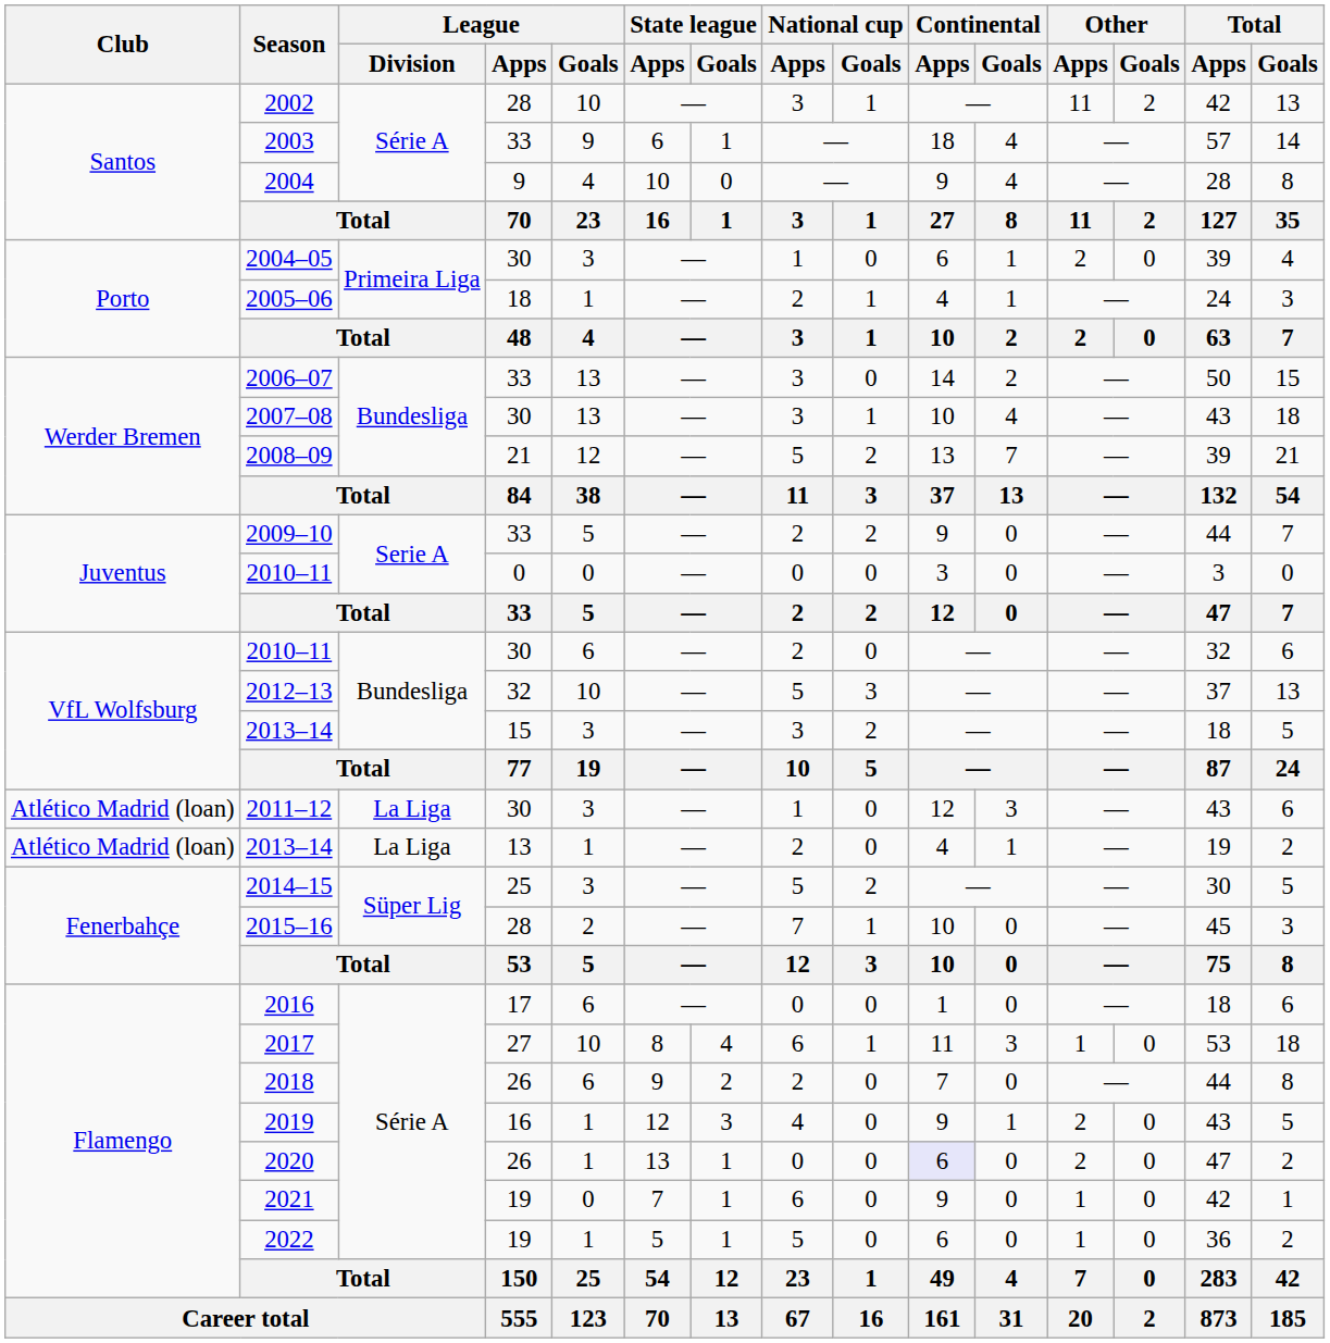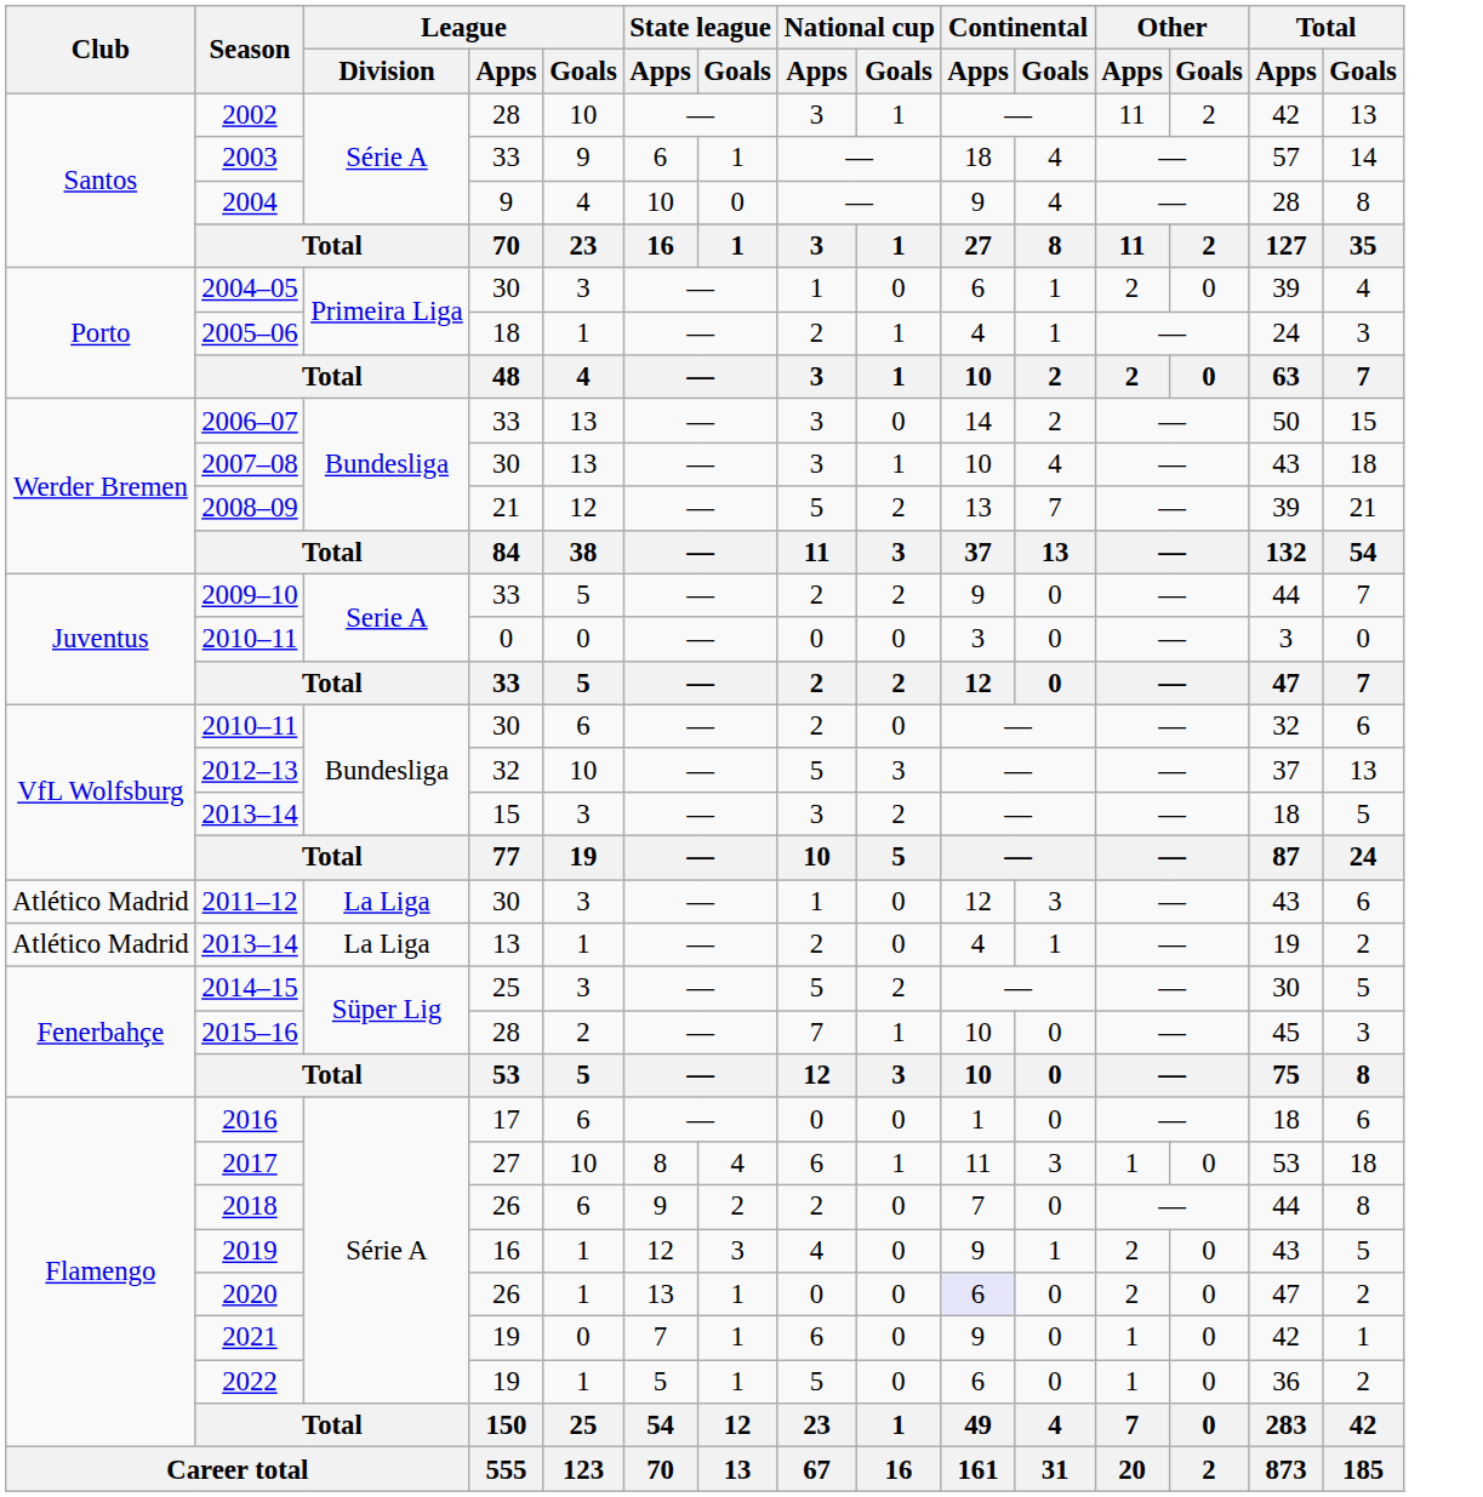2011–12 | Club: Atlético Madrid (loan) -> Atlético Madrid
2013–14 / 13 | Club: Atlético Madrid (loan) -> Atlético Madrid
